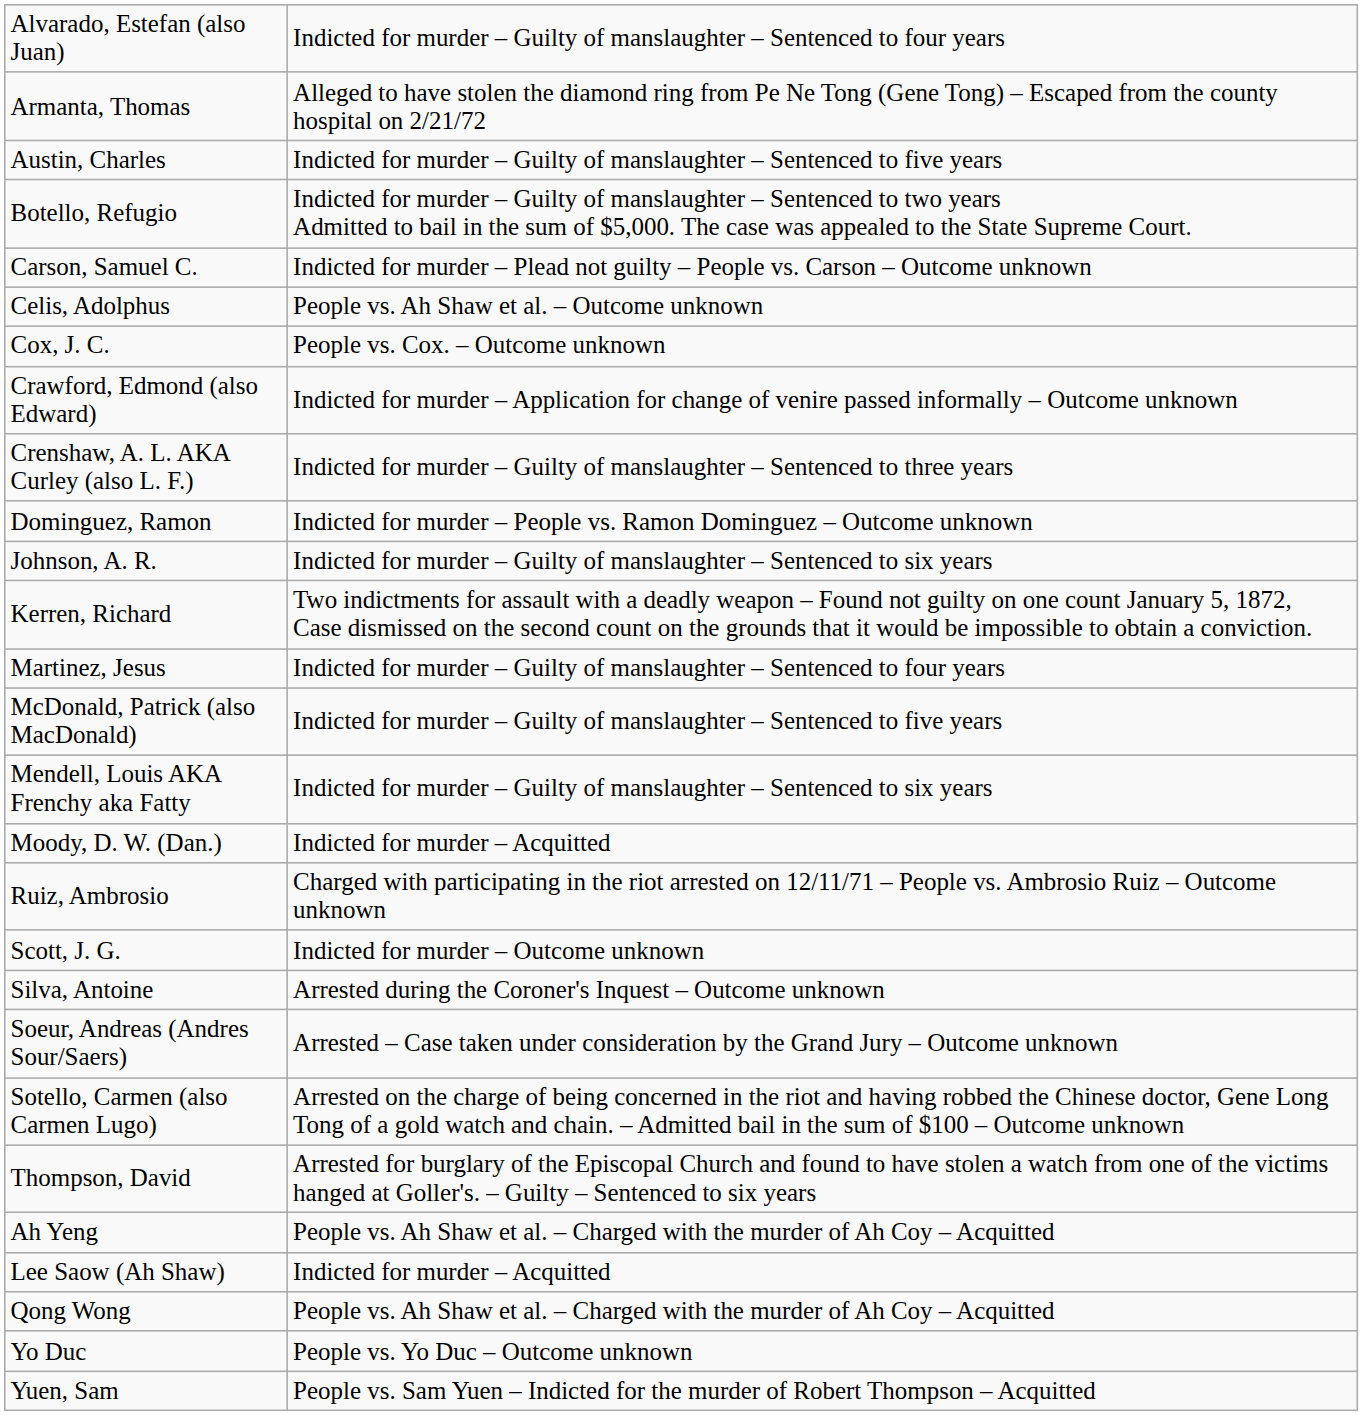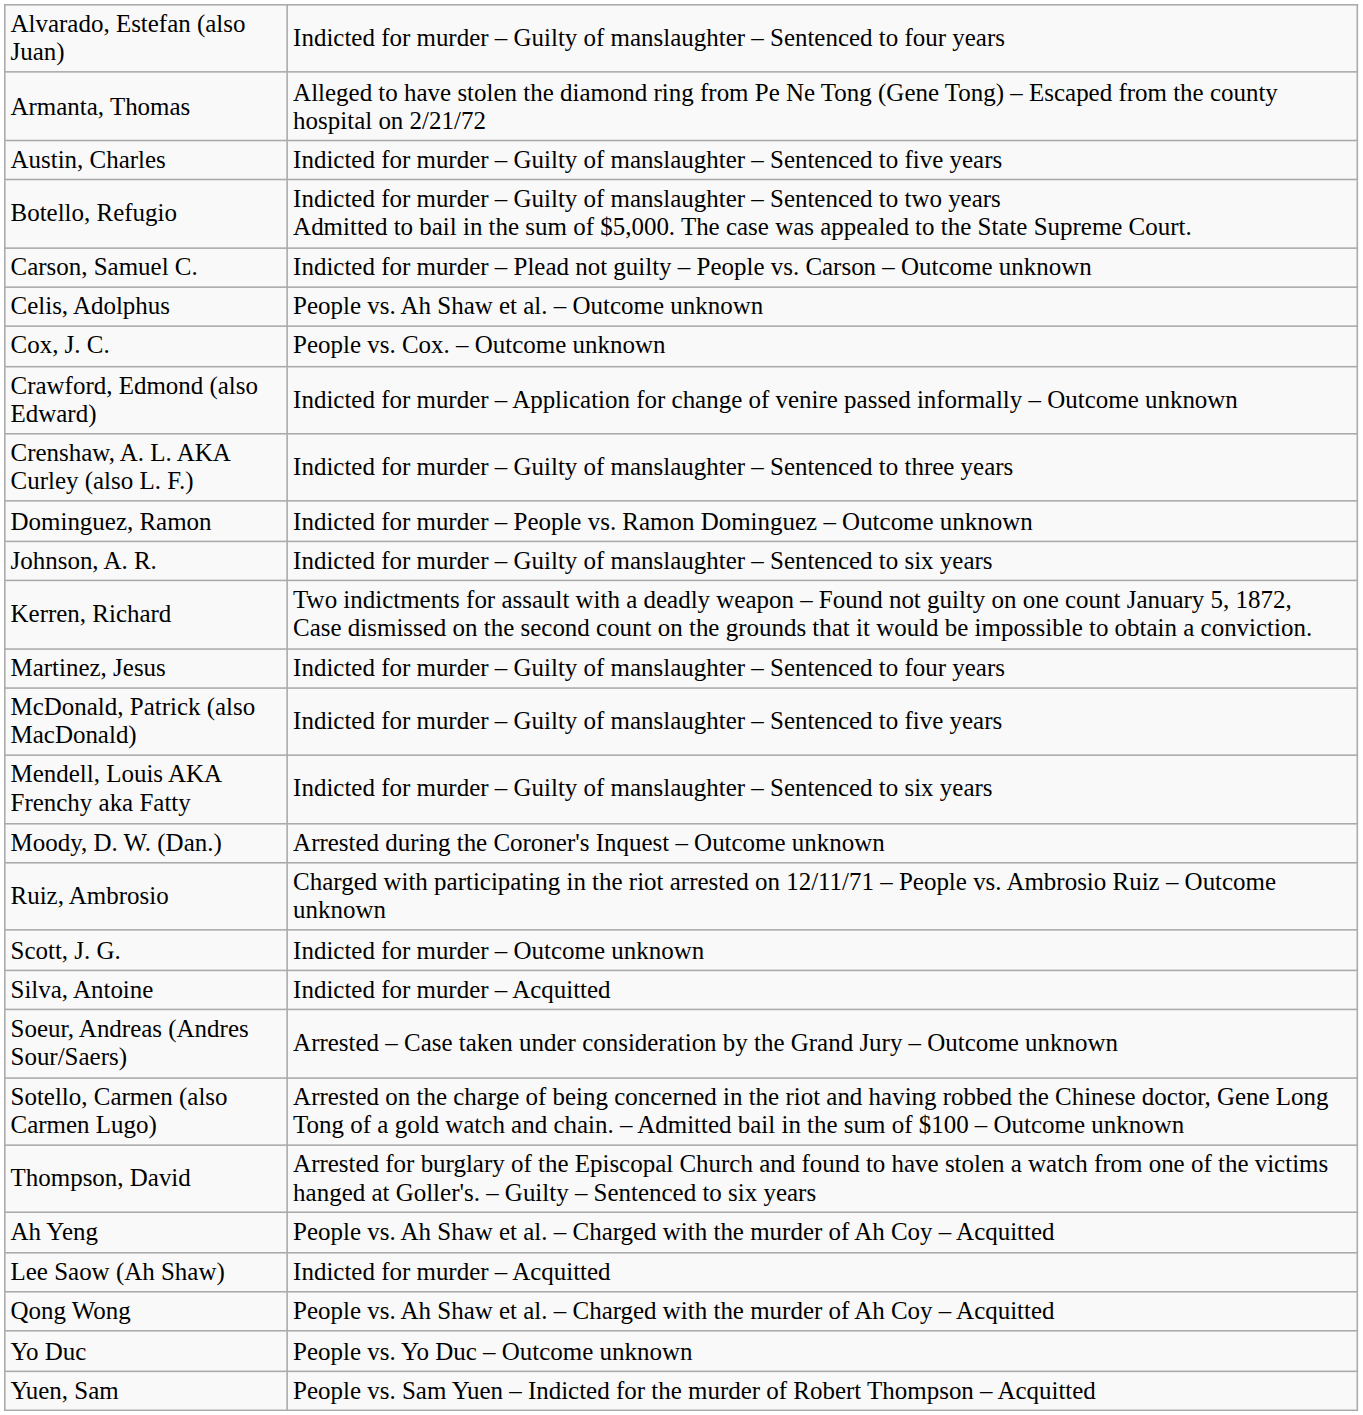Moody, D. W. (Dan.) | column 2: Indicted for murder – Acquitted -> Arrested during the Coroner's Inquest – Outcome unknown
Silva, Antoine | column 2: Arrested during the Coroner's Inquest – Outcome unknown -> Indicted for murder – Acquitted
